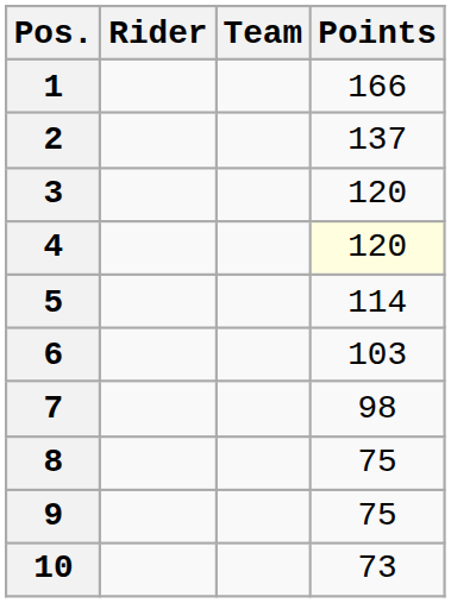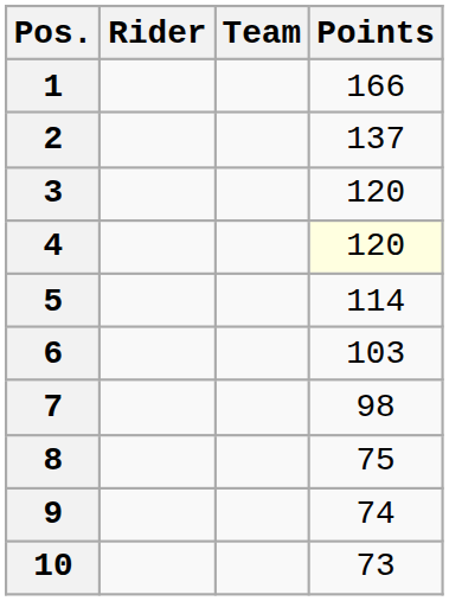9 | Points: 75 -> 74
